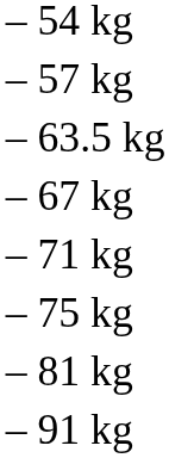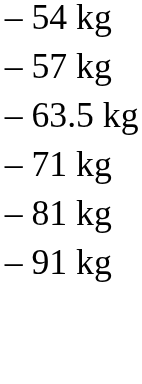- row: – 67 kg
- row: – 75 kg
